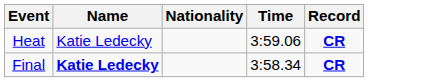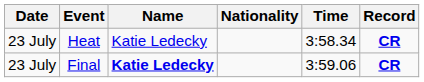+ column: Date | 23 July | 23 July
Heat | Time: 3:59.06 -> 3:58.34
Final | Time: 3:58.34 -> 3:59.06
